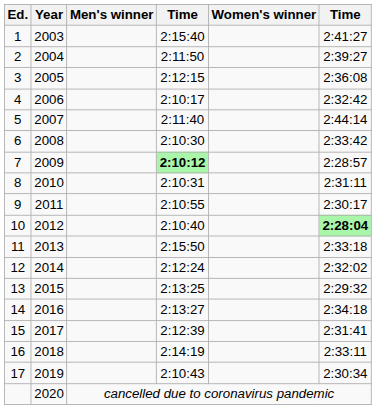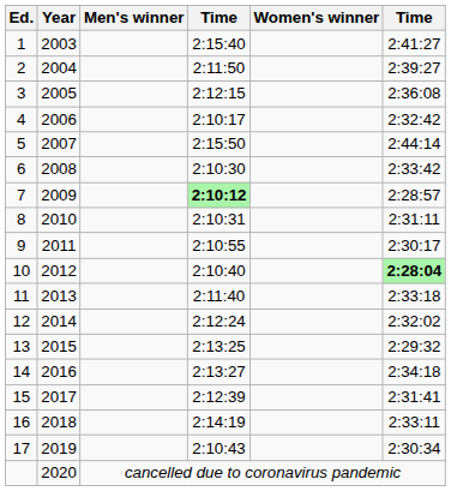5 | column 4: 2:11:40 -> 2:15:50
11 | column 4: 2:15:50 -> 2:11:40
